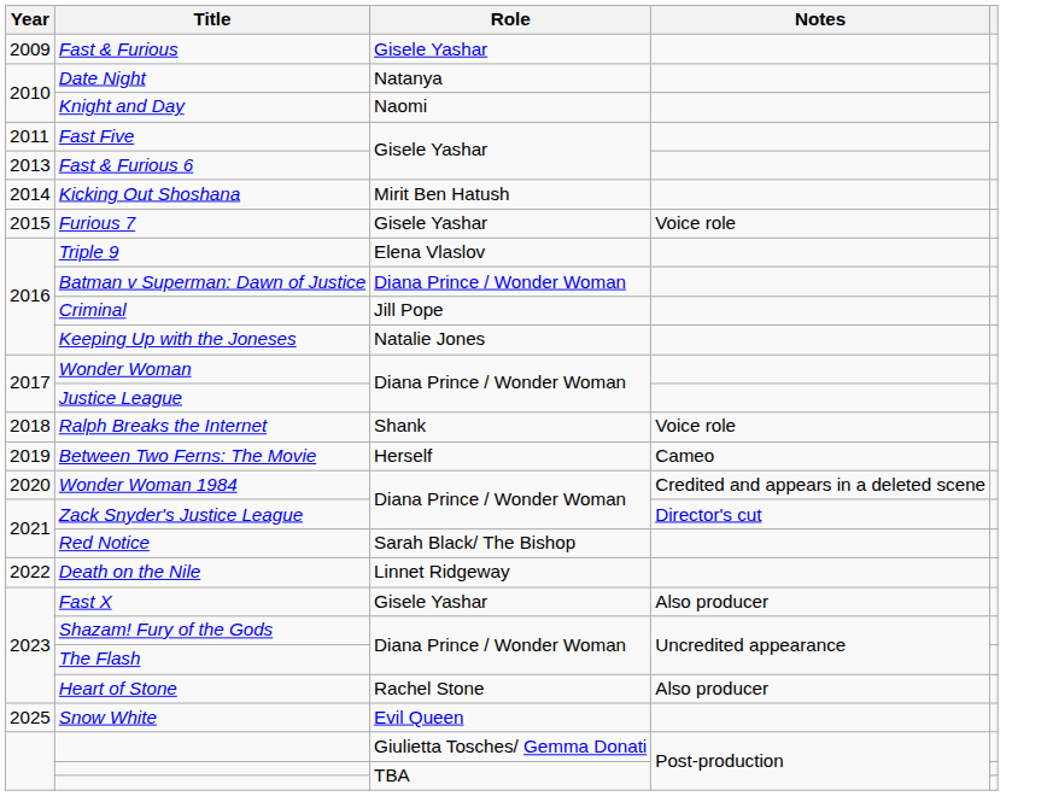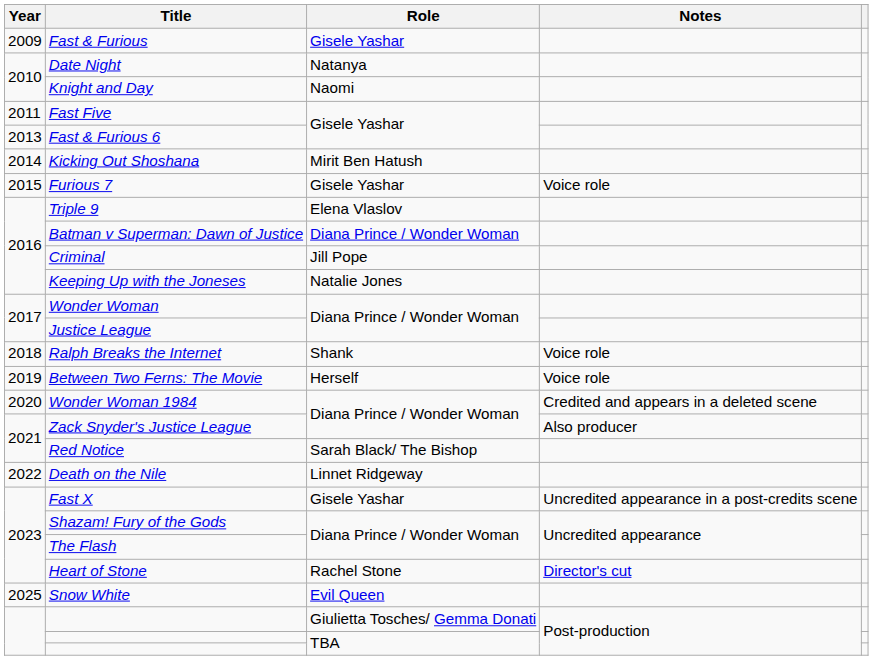Between Two Ferns: The Movie | Notes: Cameo -> Voice role
Zack Snyder's Justice League | Notes: Director's cut -> Also producer
Fast X | Notes: Also producer -> Uncredited appearance in a post-credits scene
Heart of Stone | Notes: Also producer -> Director's cut
